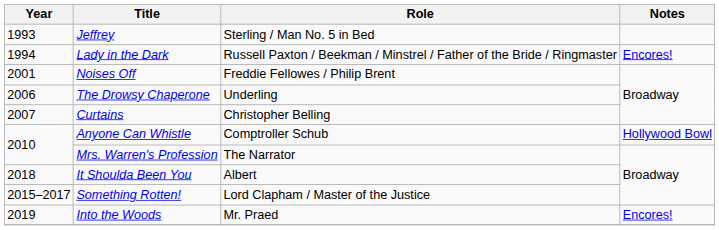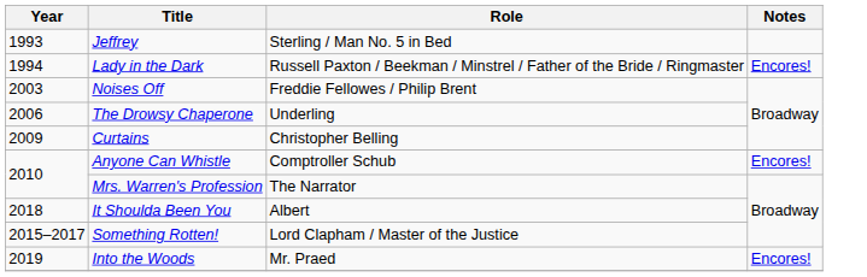Noises Off | Year: 2001 -> 2003
Curtains | Year: 2007 -> 2009
Anyone Can Whistle | Notes: Hollywood Bowl -> Encores!
